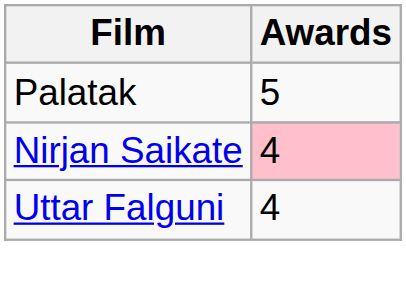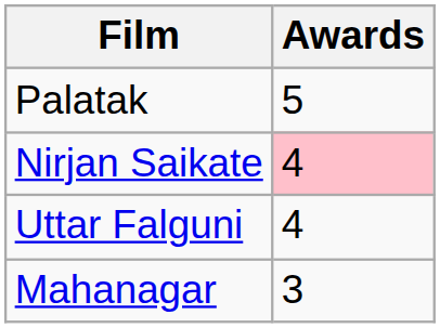+ row: Mahanagar | 3
